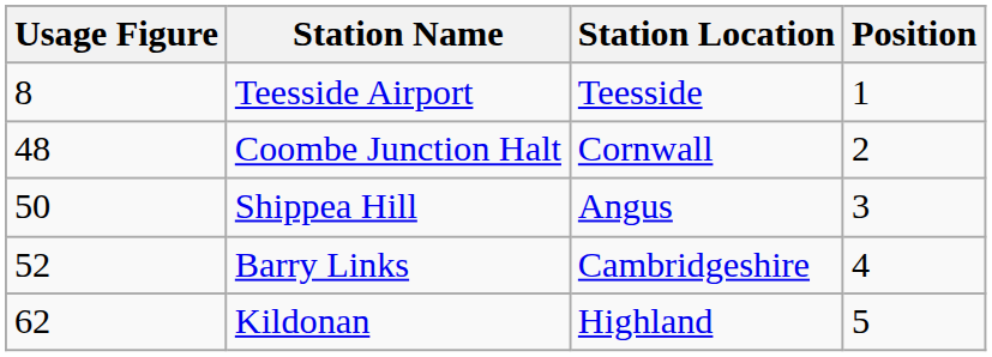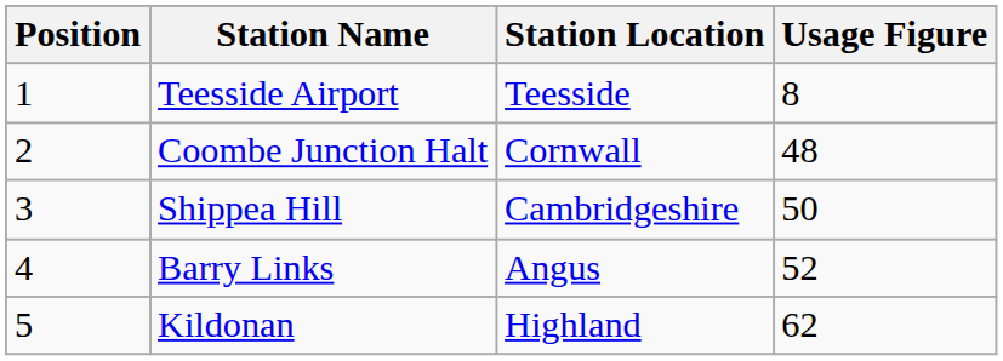columns swapped: Position <-> Usage Figure
Shippea Hill | Station Location: Angus -> Cambridgeshire
Barry Links | Station Location: Cambridgeshire -> Angus
